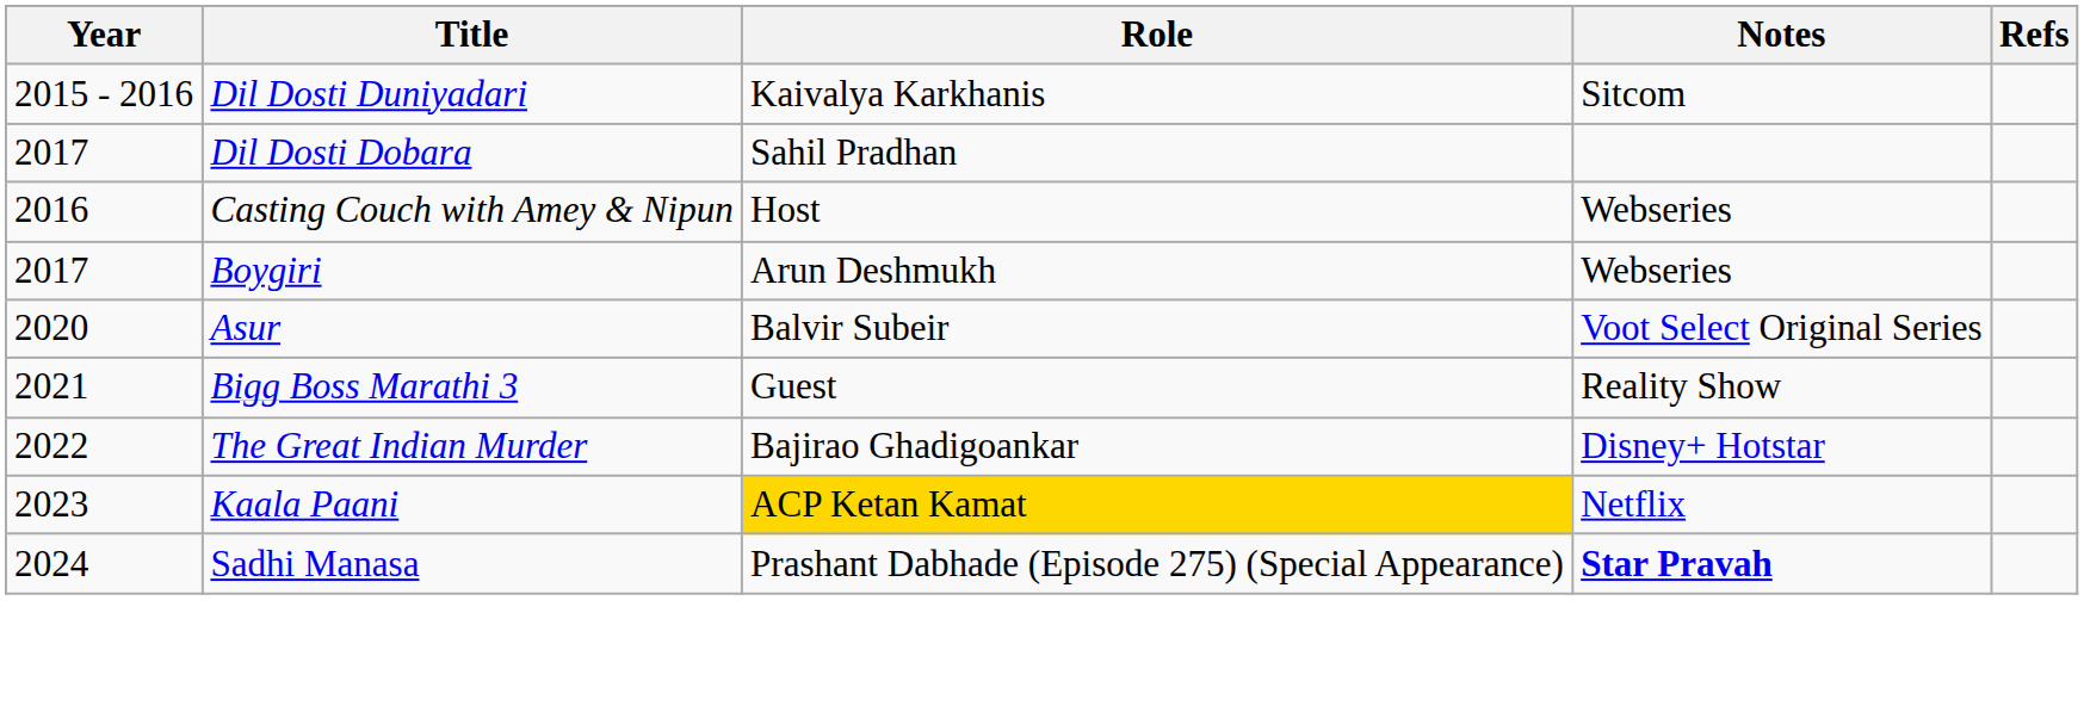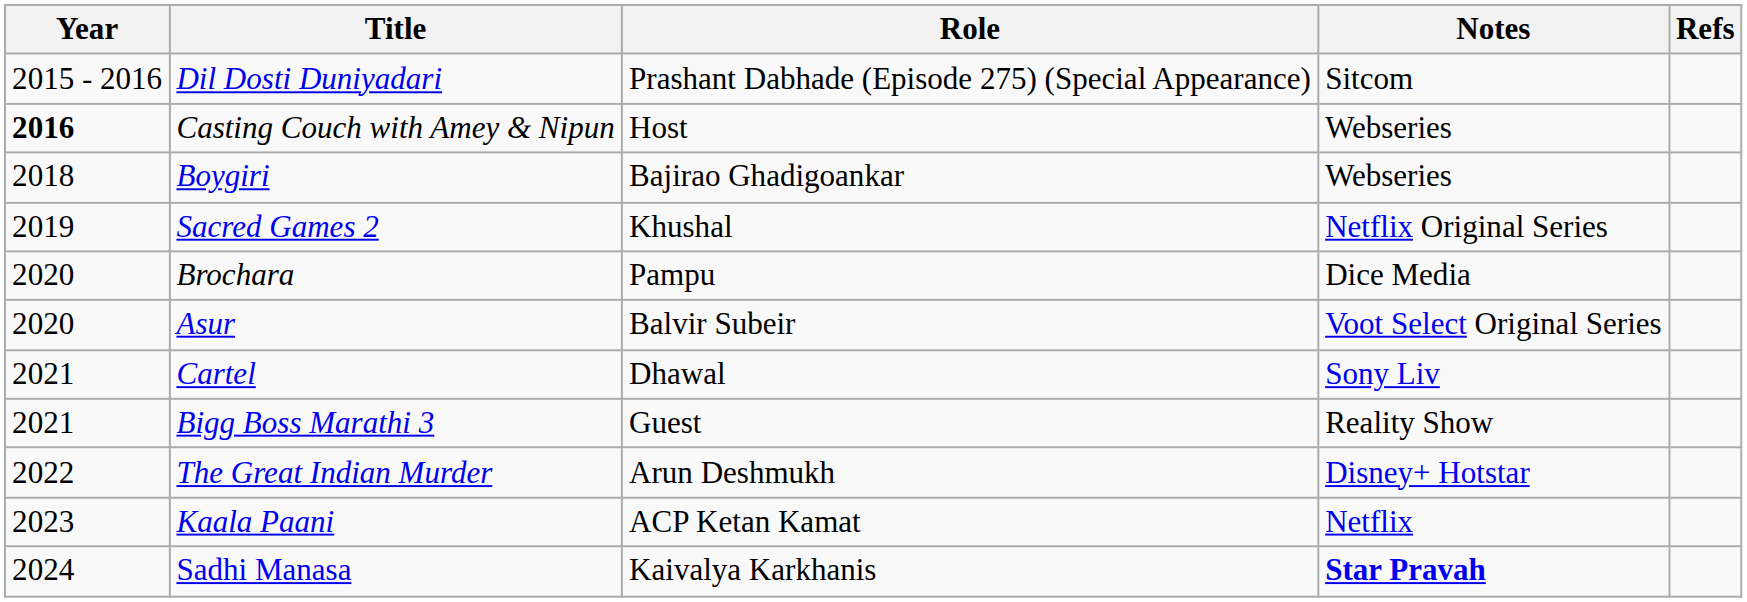Dil Dosti Duniyadari | Role: Kaivalya Karkhanis -> Prashant Dabhade (Episode 275) (Special Appearance)
- row: 2017 | Dil Dosti Dobara | Sahil Pradhan
Casting Couch with Amey & Nipun | Year: normal -> bold
Boygiri | Year: 2017 -> 2018
Boygiri | Role: Arun Deshmukh -> Bajirao Ghadigoankar
+ row: 2019 | Sacred Games 2 | Khushal | Netflix Original Series
+ row: 2020 | Brochara | Pampu | Dice Media
+ row: 2021 | Cartel | Dhawal | Sony Liv
The Great Indian Murder | Role: Bajirao Ghadigoankar -> Arun Deshmukh
Kaala Paani | Role: gold background -> no background
Sadhi Manasa | Role: Prashant Dabhade (Episode 275) (Special Appearance) -> Kaivalya Karkhanis
